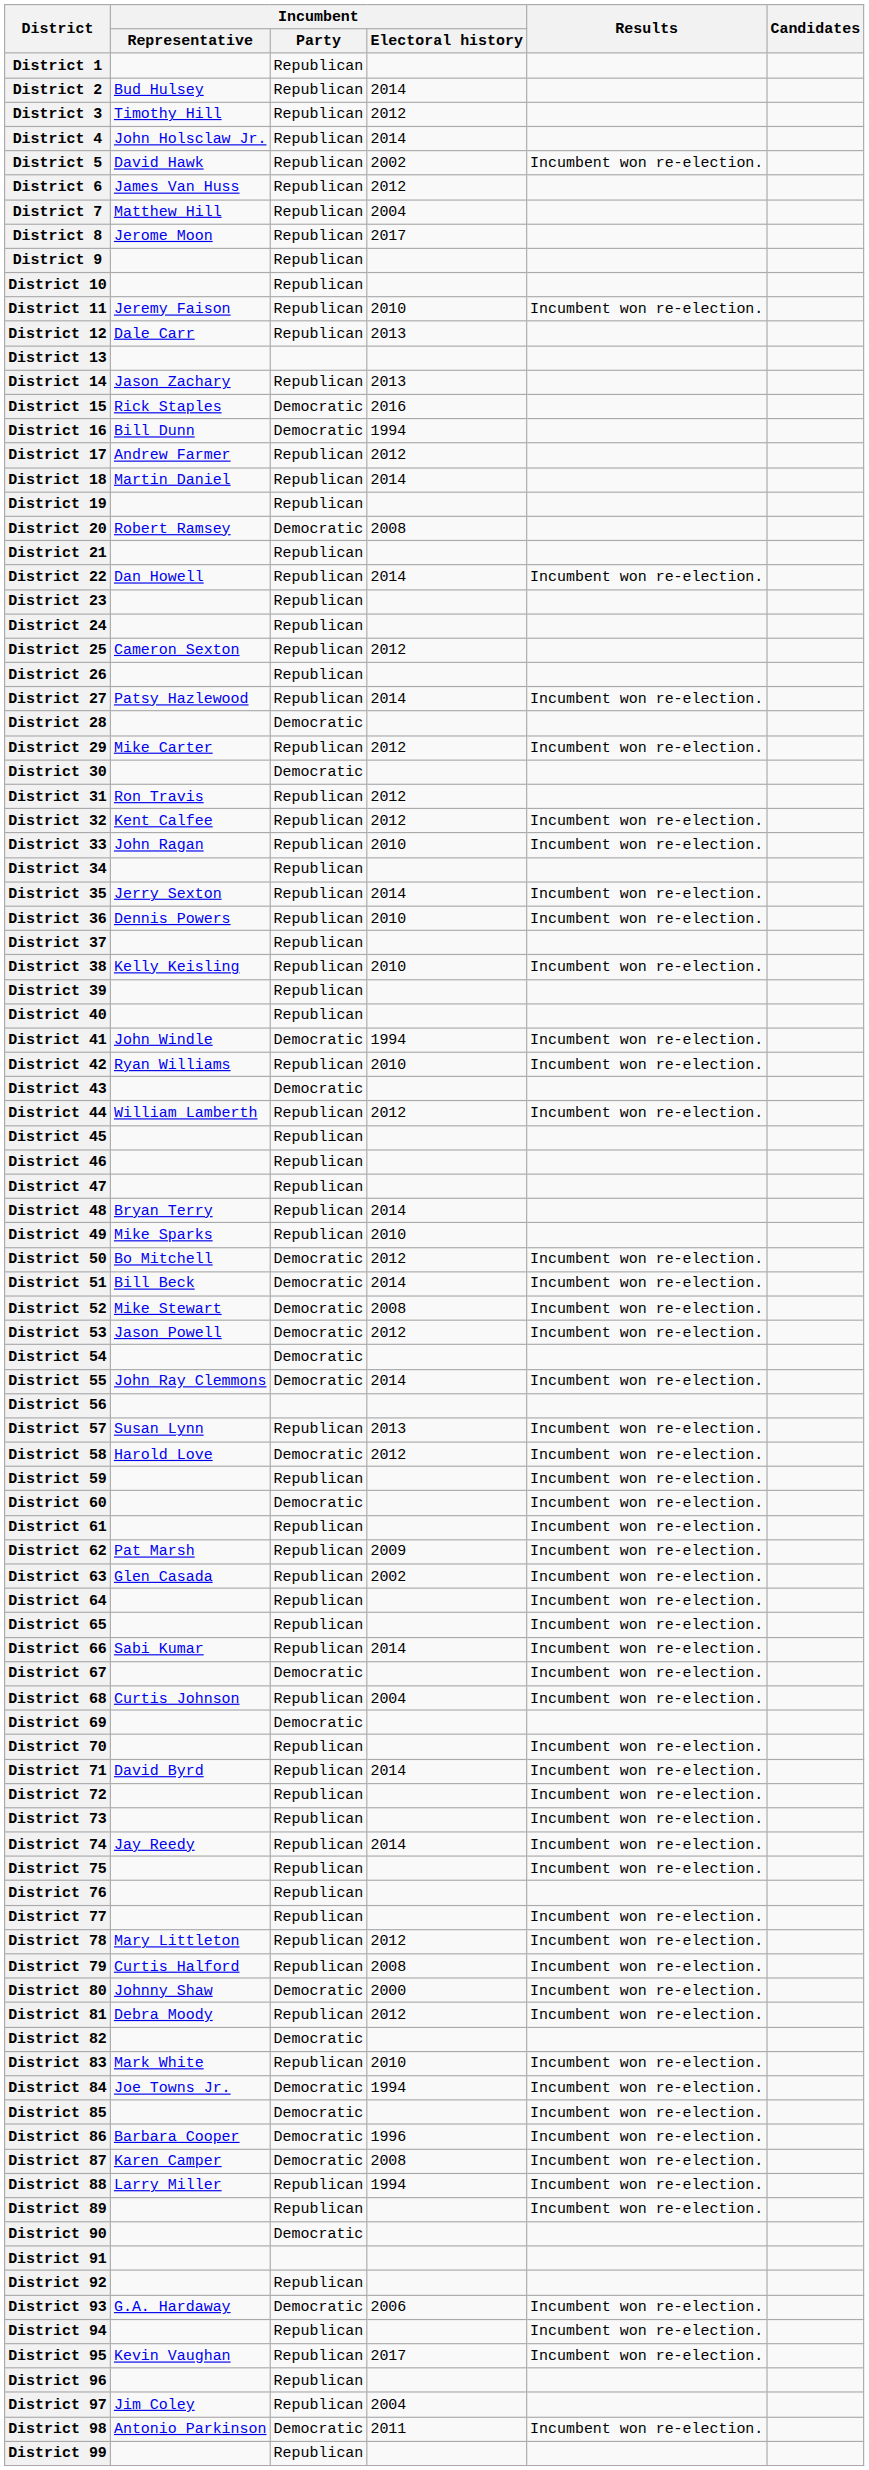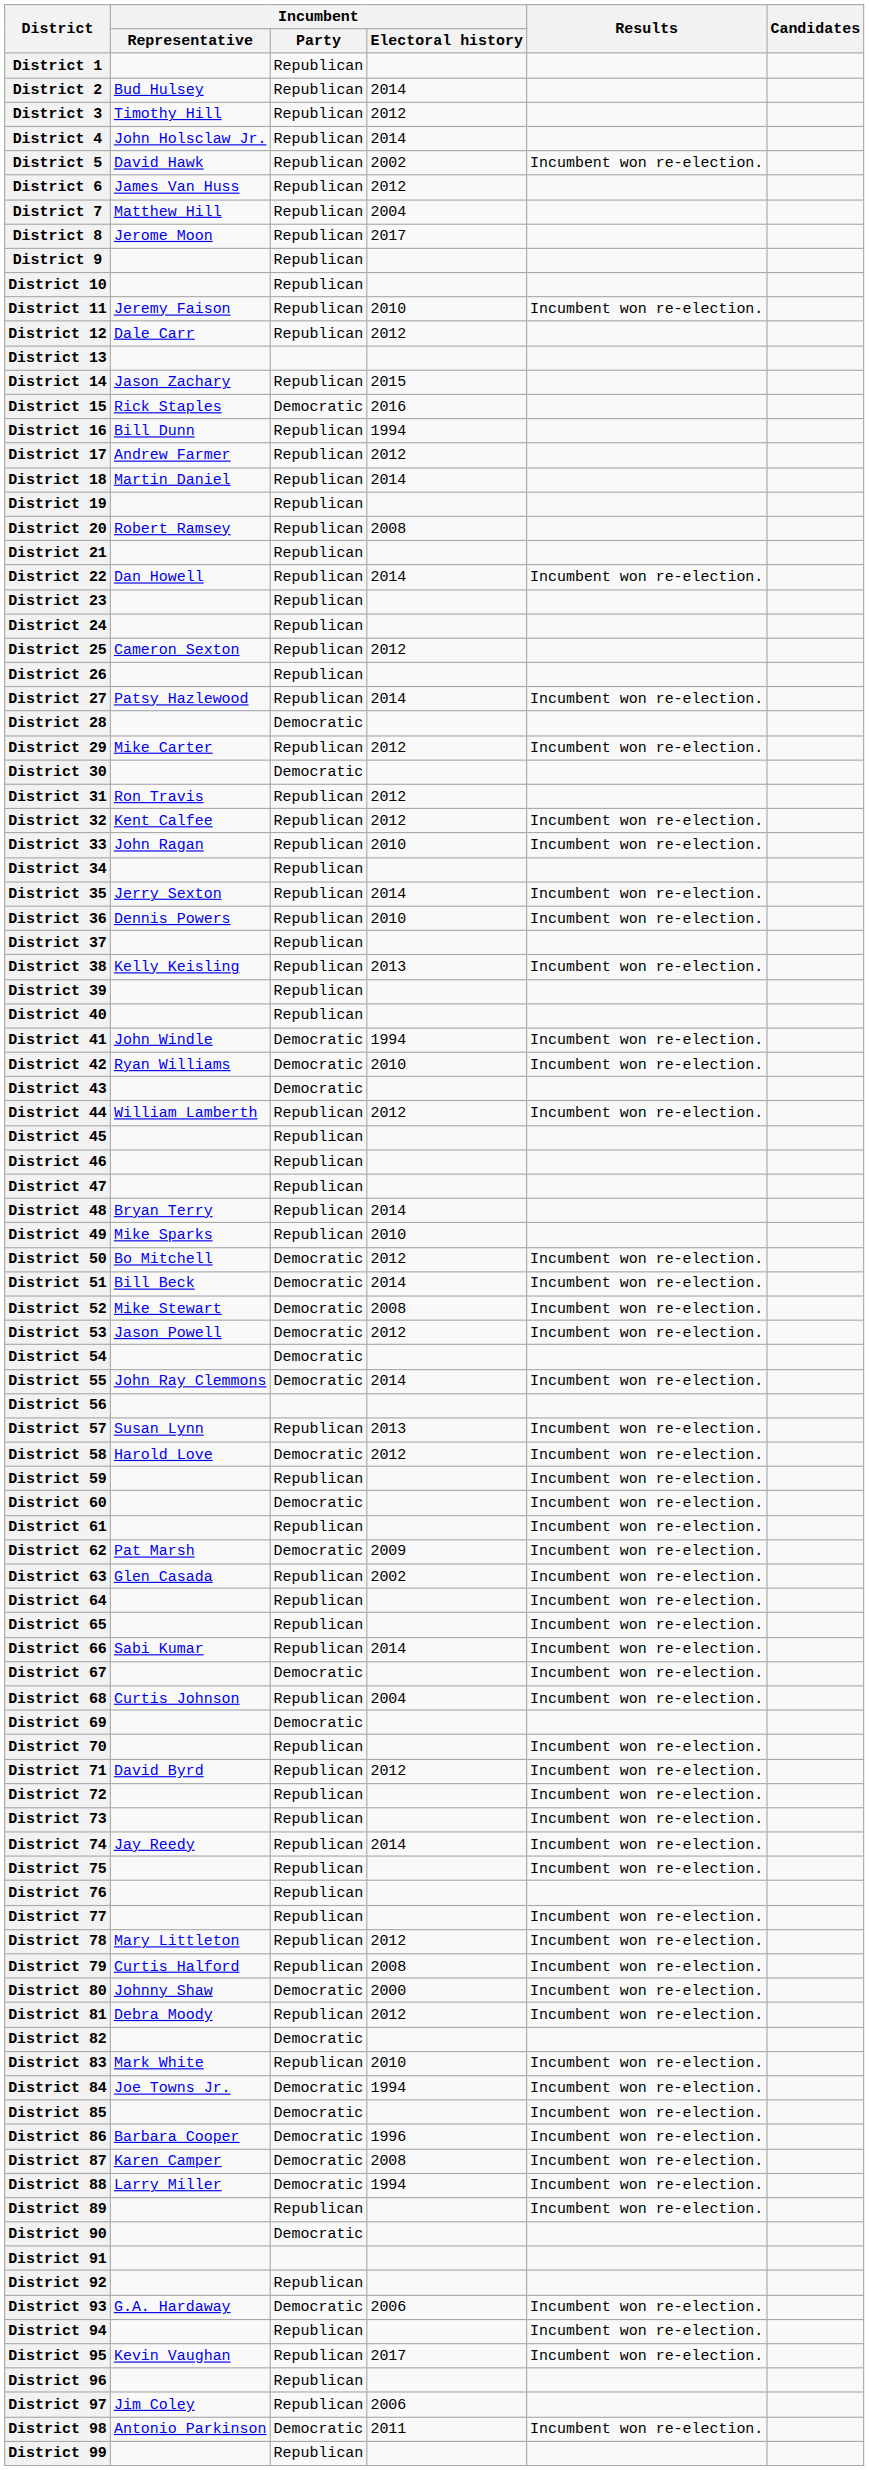District 12 | Incumbent / Electoral history: 2013 -> 2012
District 14 | Incumbent / Electoral history: 2013 -> 2015
District 16 | Incumbent / Party: Democratic -> Republican
District 20 | Incumbent / Party: Democratic -> Republican
District 38 | Incumbent / Electoral history: 2010 -> 2013
District 42 | Incumbent / Party: Republican -> Democratic
District 62 | Incumbent / Party: Republican -> Democratic
District 71 | Incumbent / Electoral history: 2014 -> 2012
District 88 | Incumbent / Party: Republican -> Democratic
District 97 | Incumbent / Electoral history: 2004 -> 2006
